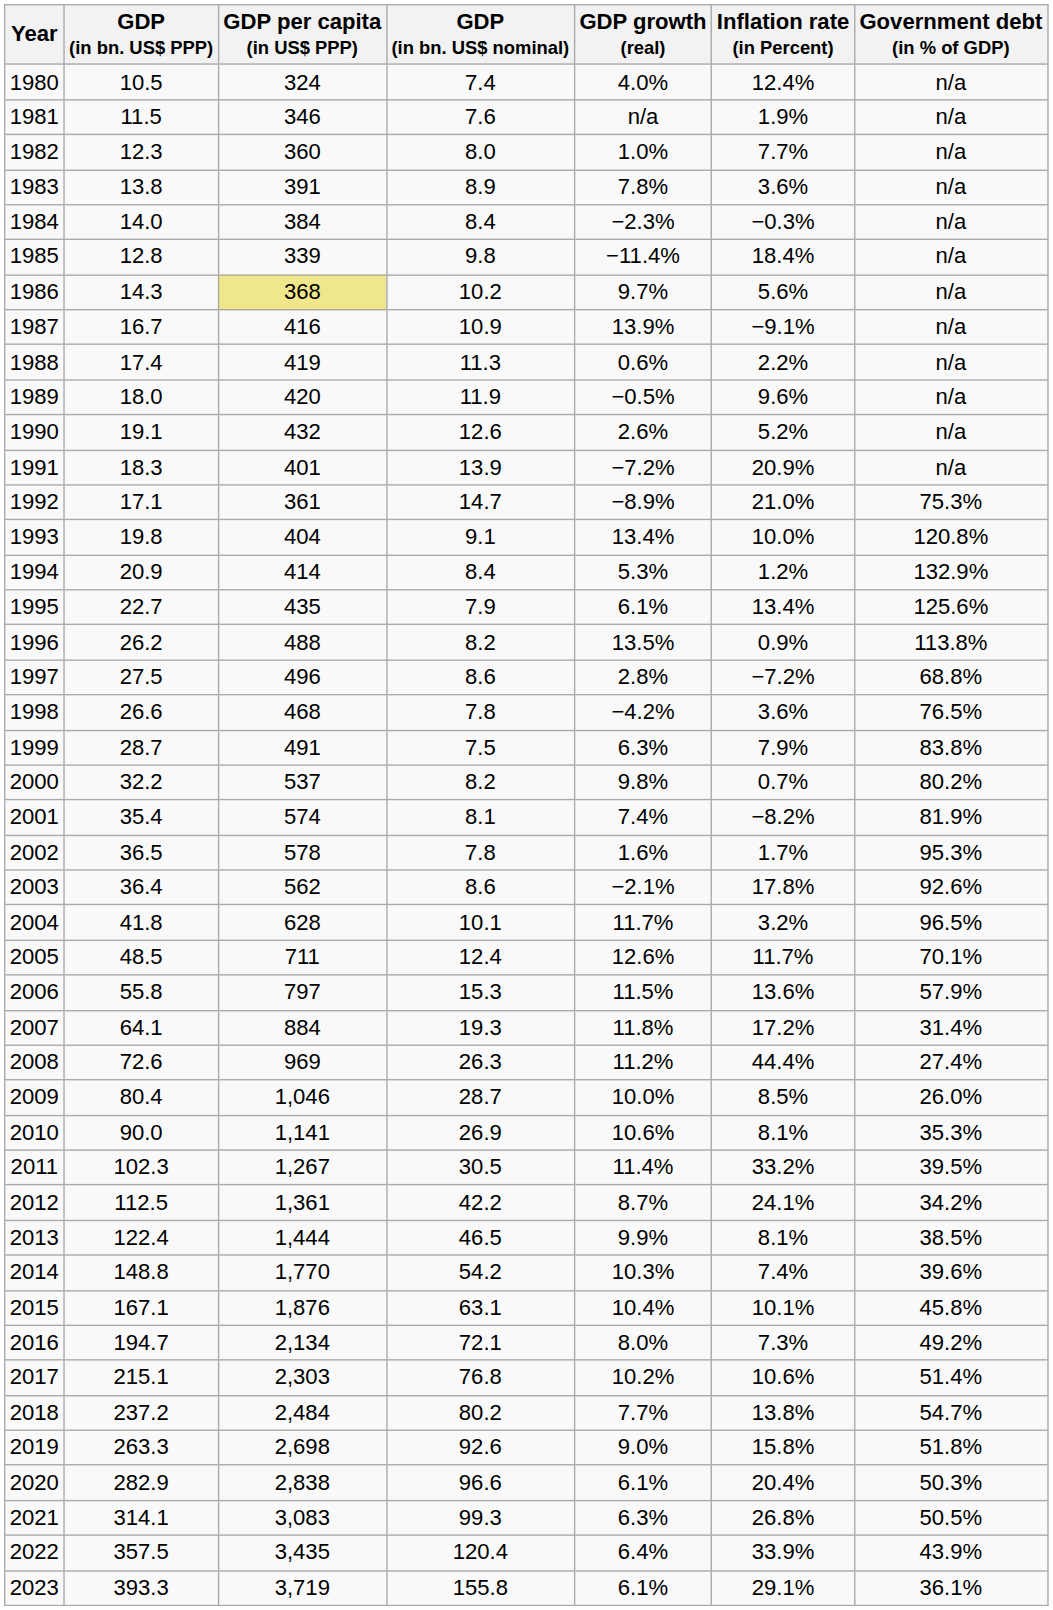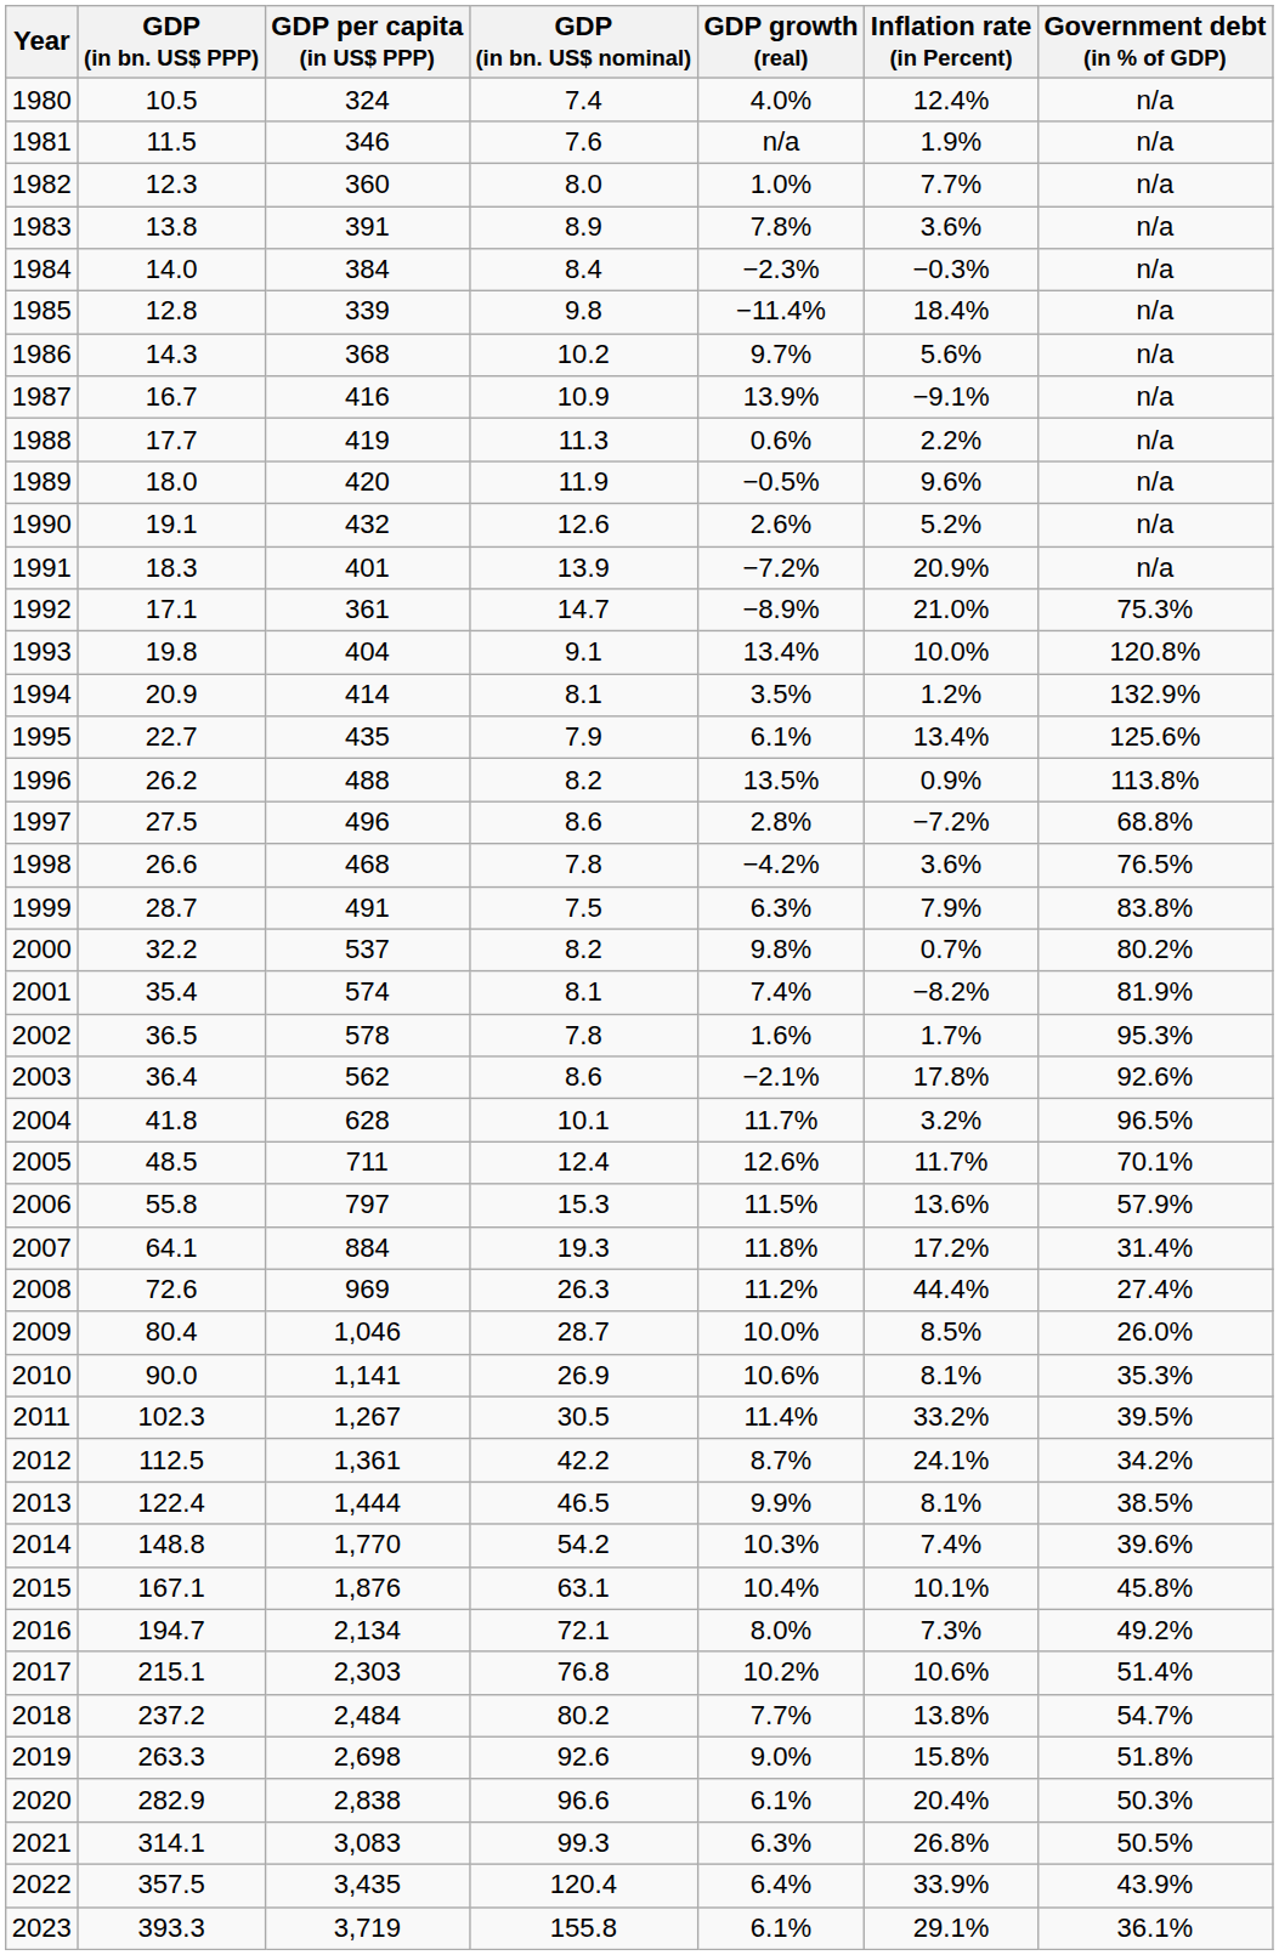1986 | GDP per capita (in US$ PPP): khaki background -> no background
1988 | GDP (in bn. US$ PPP): 17.4 -> 17.7
1994 | GDP (in bn. US$ nominal): 8.4 -> 8.1
1994 | GDP growth (real): 5.3% -> 3.5%
